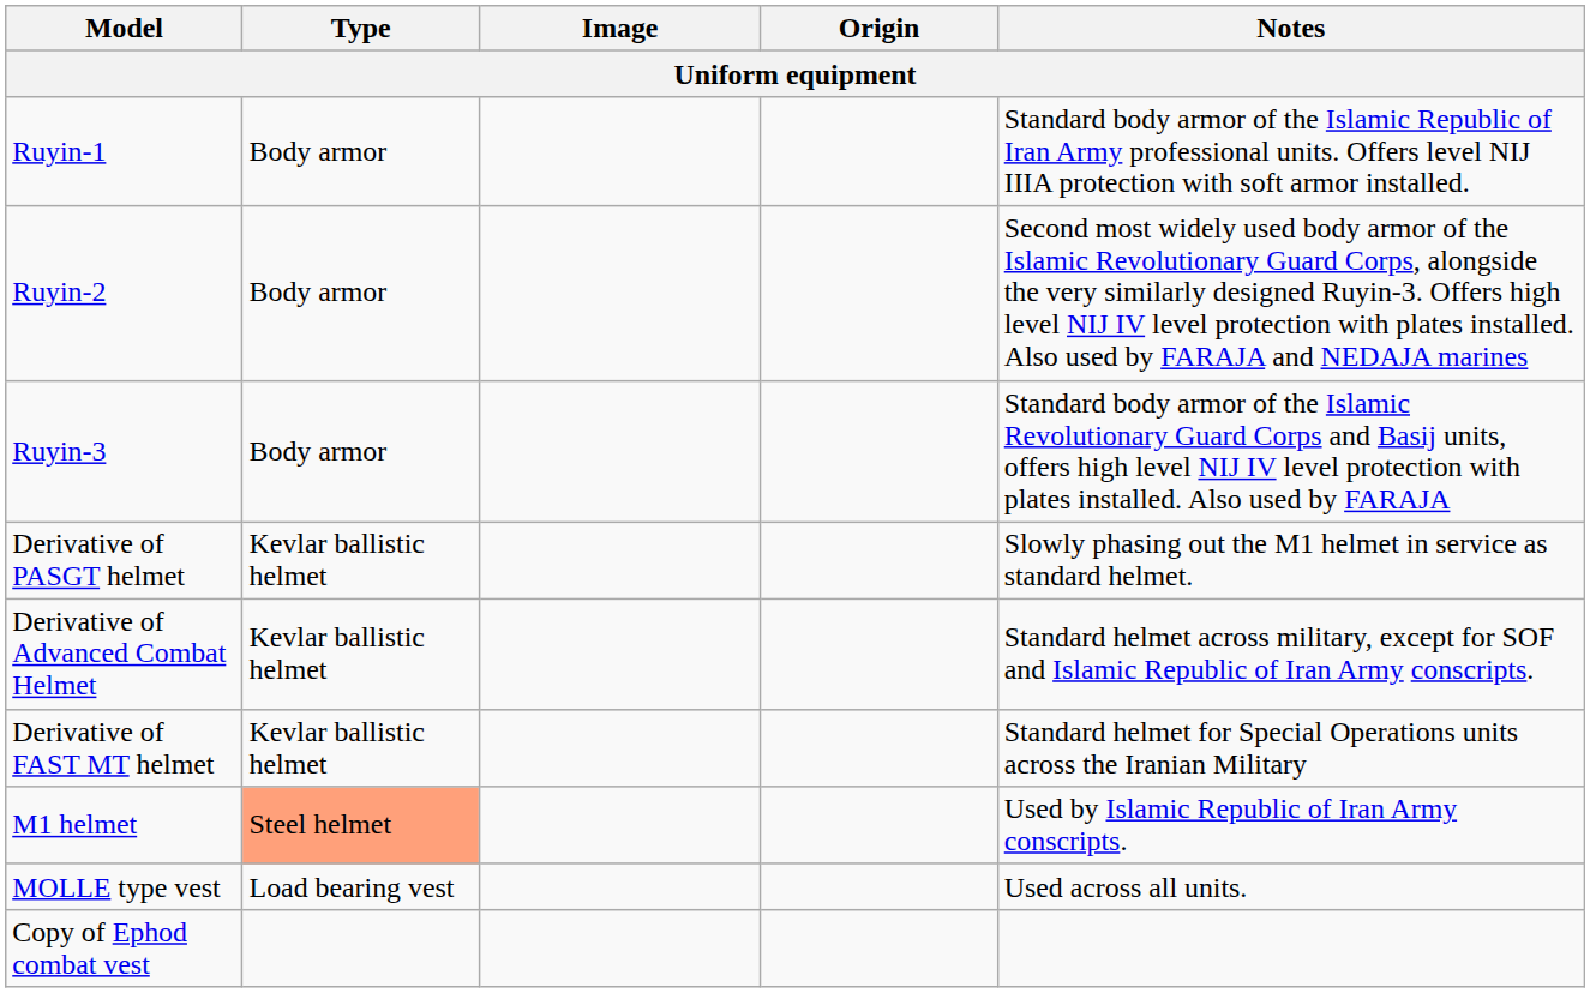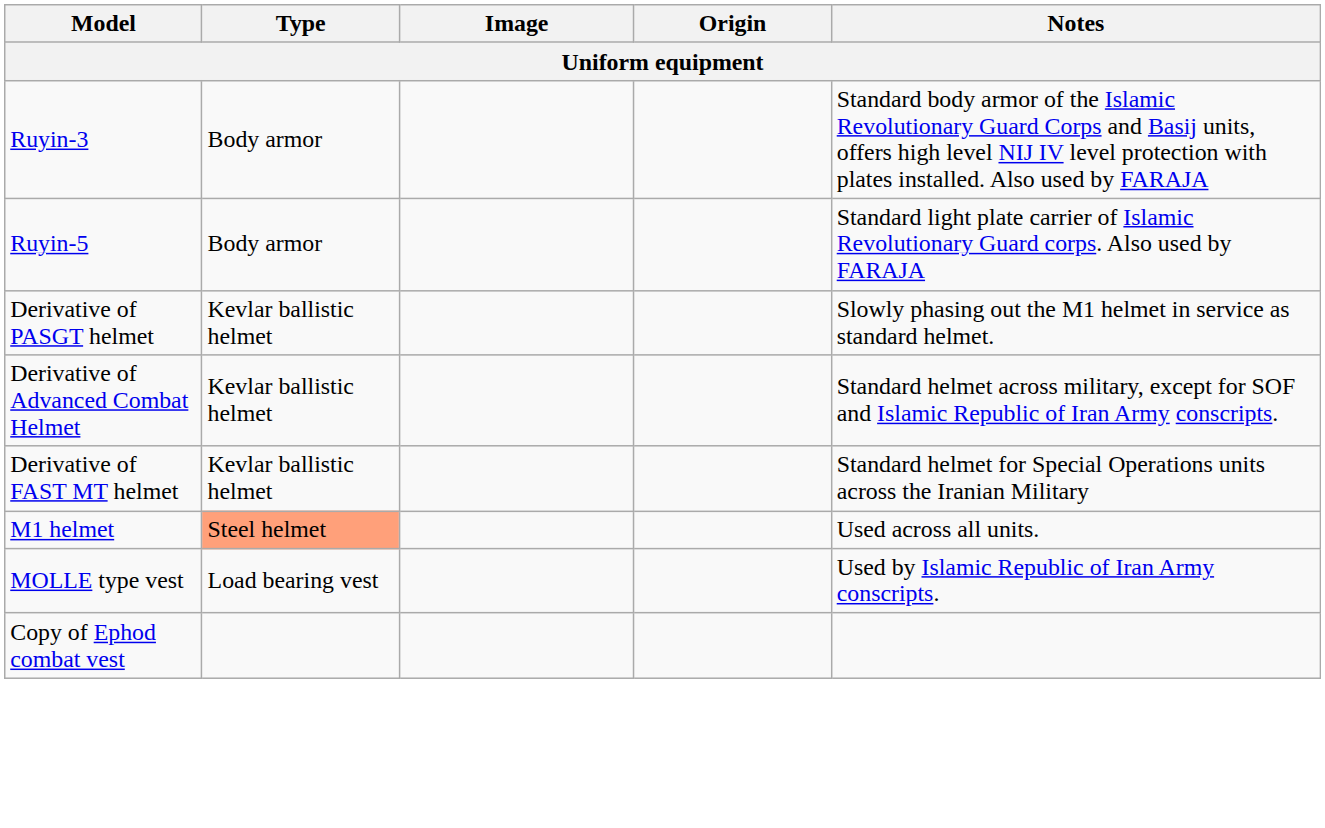- row: Ruyin-1 | Body armor | Standard body armor of the Islamic Republic of Iran Army professional units. Offers level NIJ IIIA protection with soft armor installed.
- row: Ruyin-2 | Body armor | Second most widely used body armor of the Islamic Revolutionary Guard Corps, alongside the very similarly designed Ruyin-3. Offers high level NIJ IV level protection with plates installed. Also used by FARAJA and NEDAJA marines
+ row: Ruyin-5 | Body armor | Standard light plate carrier of Islamic Revolutionary Guard corps. Also used by FARAJA
M1 helmet | Notes: Used by Islamic Republic of Iran Army conscripts. -> Used across all units.
MOLLE type vest | Notes: Used across all units. -> Used by Islamic Republic of Iran Army conscripts.
